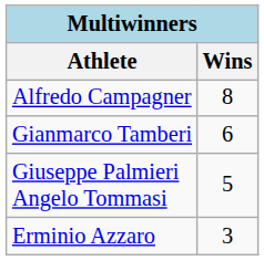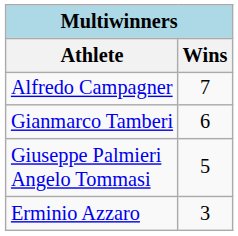Alfredo Campagner | Wins: 8 -> 7
